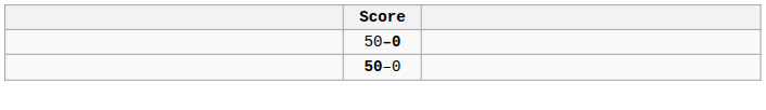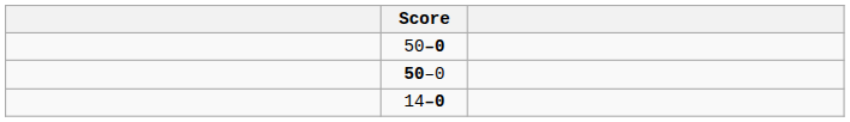+ row: 14–0
